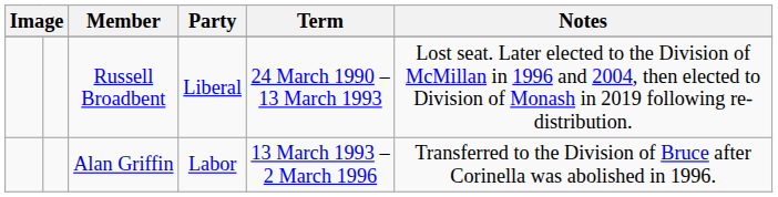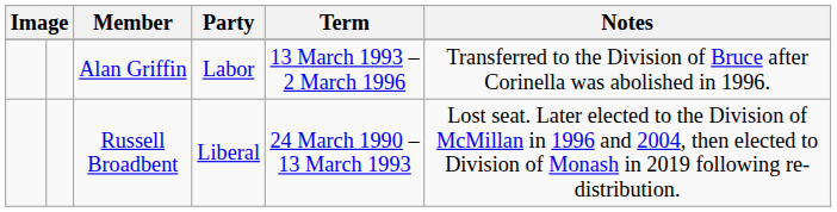rows swapped: Russell Broadbent <-> Alan Griffin
